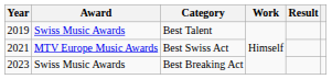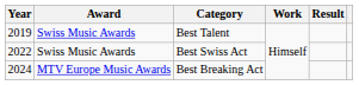Best Swiss Act | Year: 2021 -> 2022
Best Swiss Act | Award: MTV Europe Music Awards -> Swiss Music Awards
Best Breaking Act | Year: 2023 -> 2024
Best Breaking Act | Award: Swiss Music Awards -> MTV Europe Music Awards
